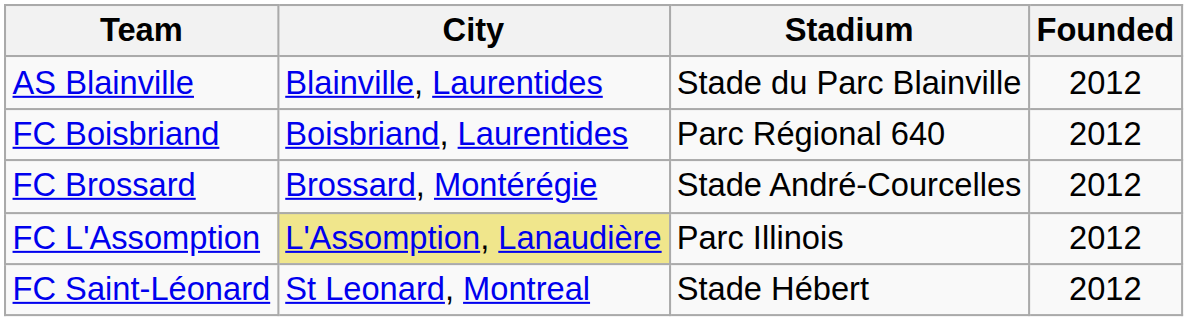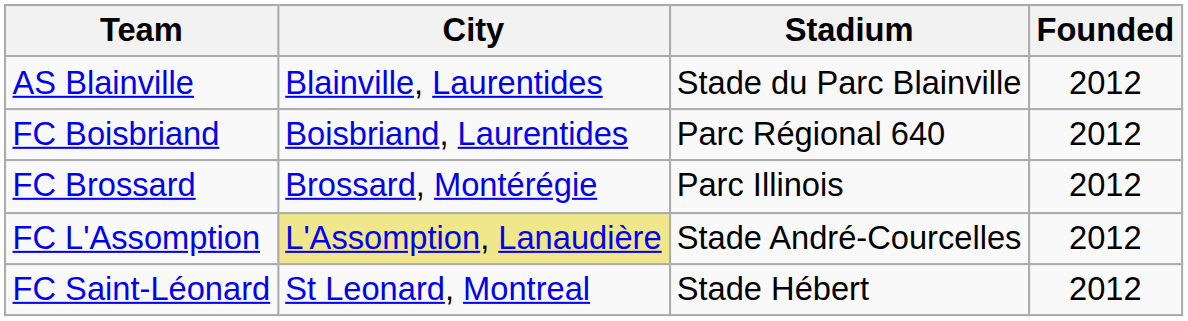FC Brossard | Stadium: Stade André-Courcelles -> Parc Illinois
FC L'Assomption | Stadium: Parc Illinois -> Stade André-Courcelles
